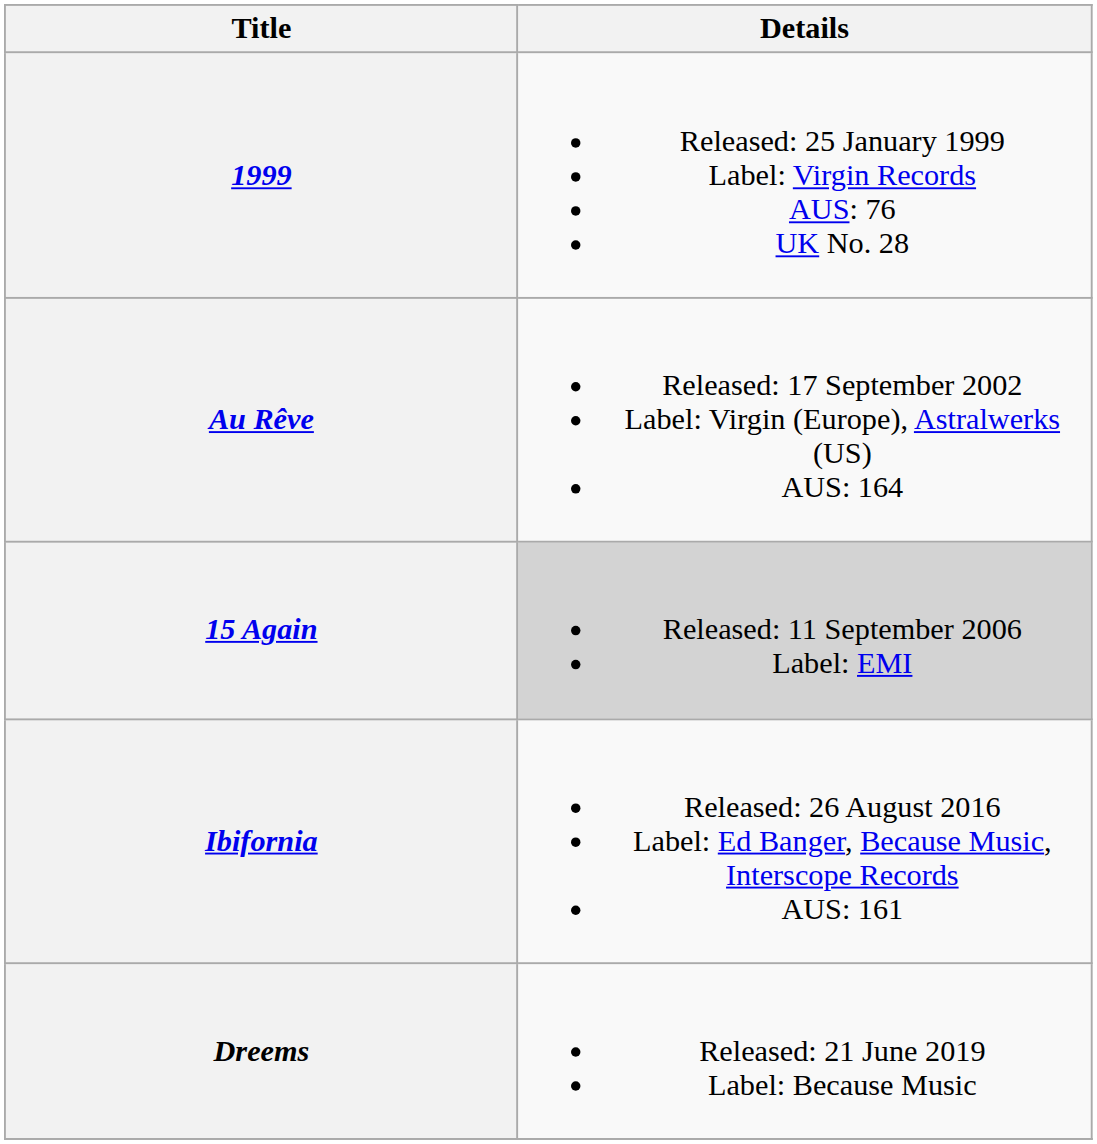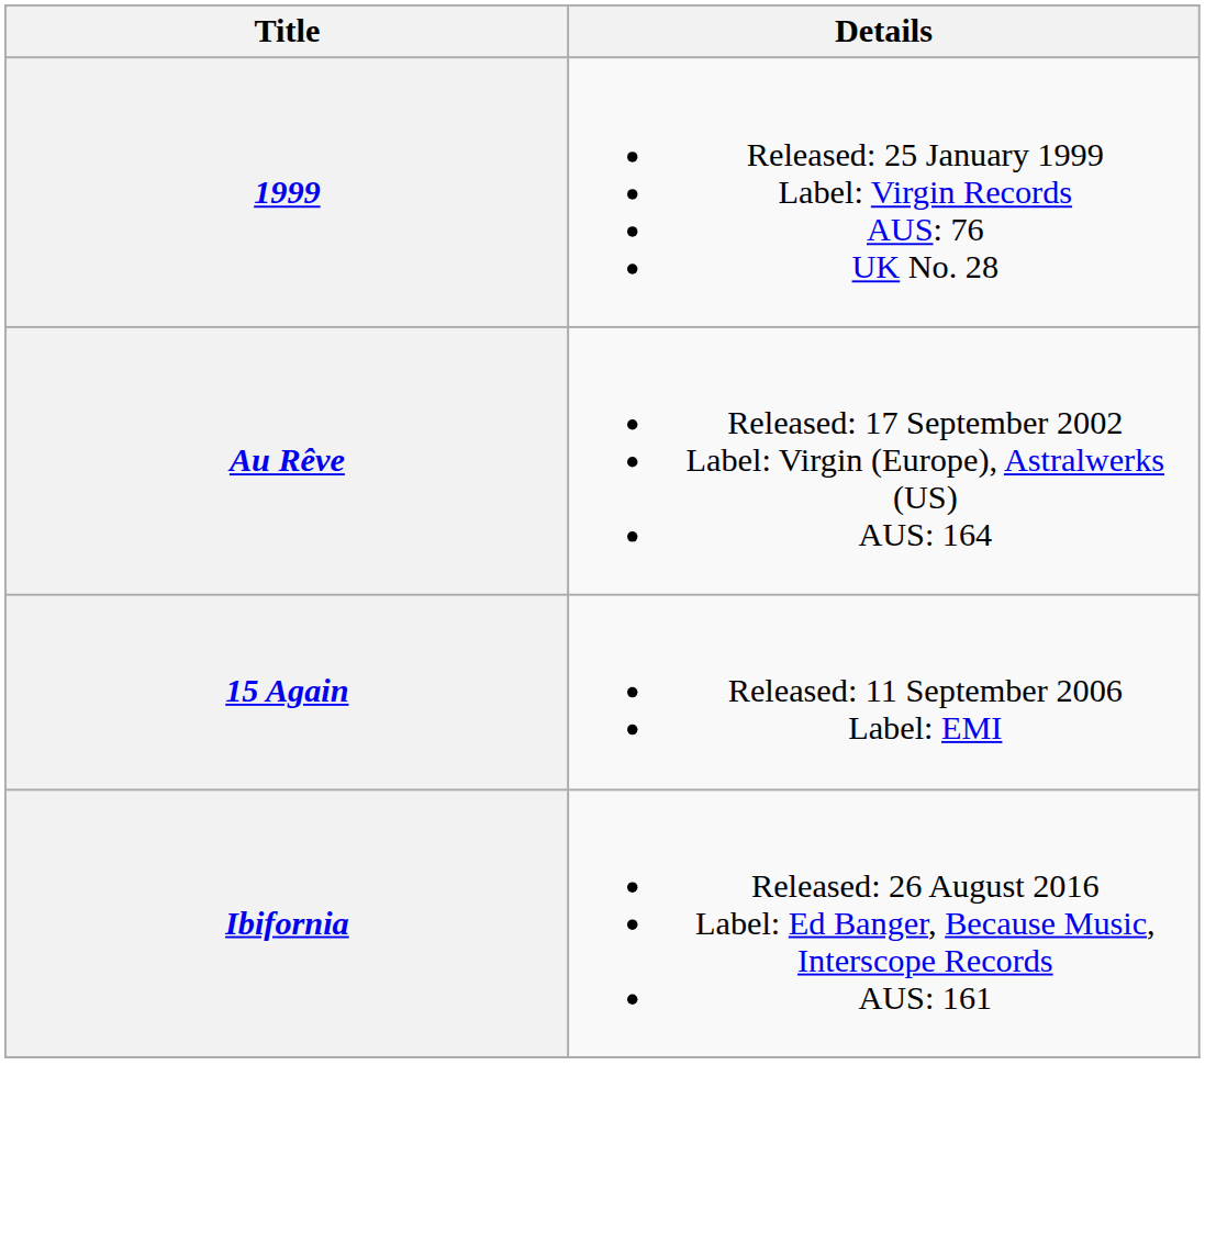15 Again | Details: lightgrey background -> no background
- row: Dreems | Released: 21 June 2019 Label: Because Music
